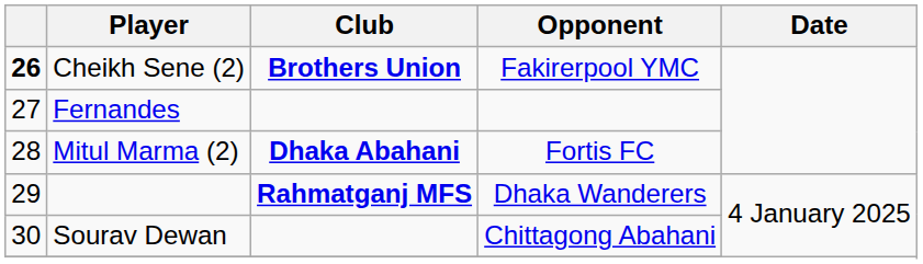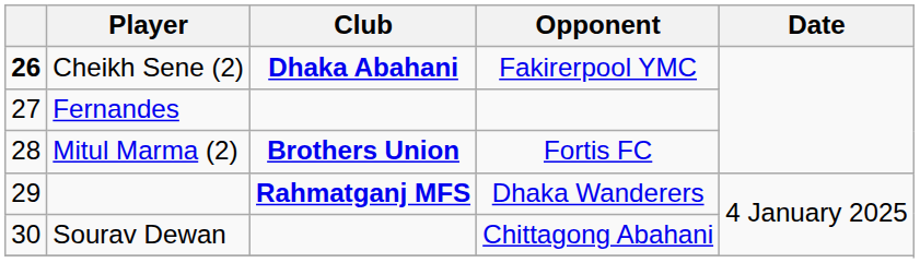Cheikh Sene (2) | Club: Brothers Union -> Dhaka Abahani
Mitul Marma (2) | Club: Dhaka Abahani -> Brothers Union
